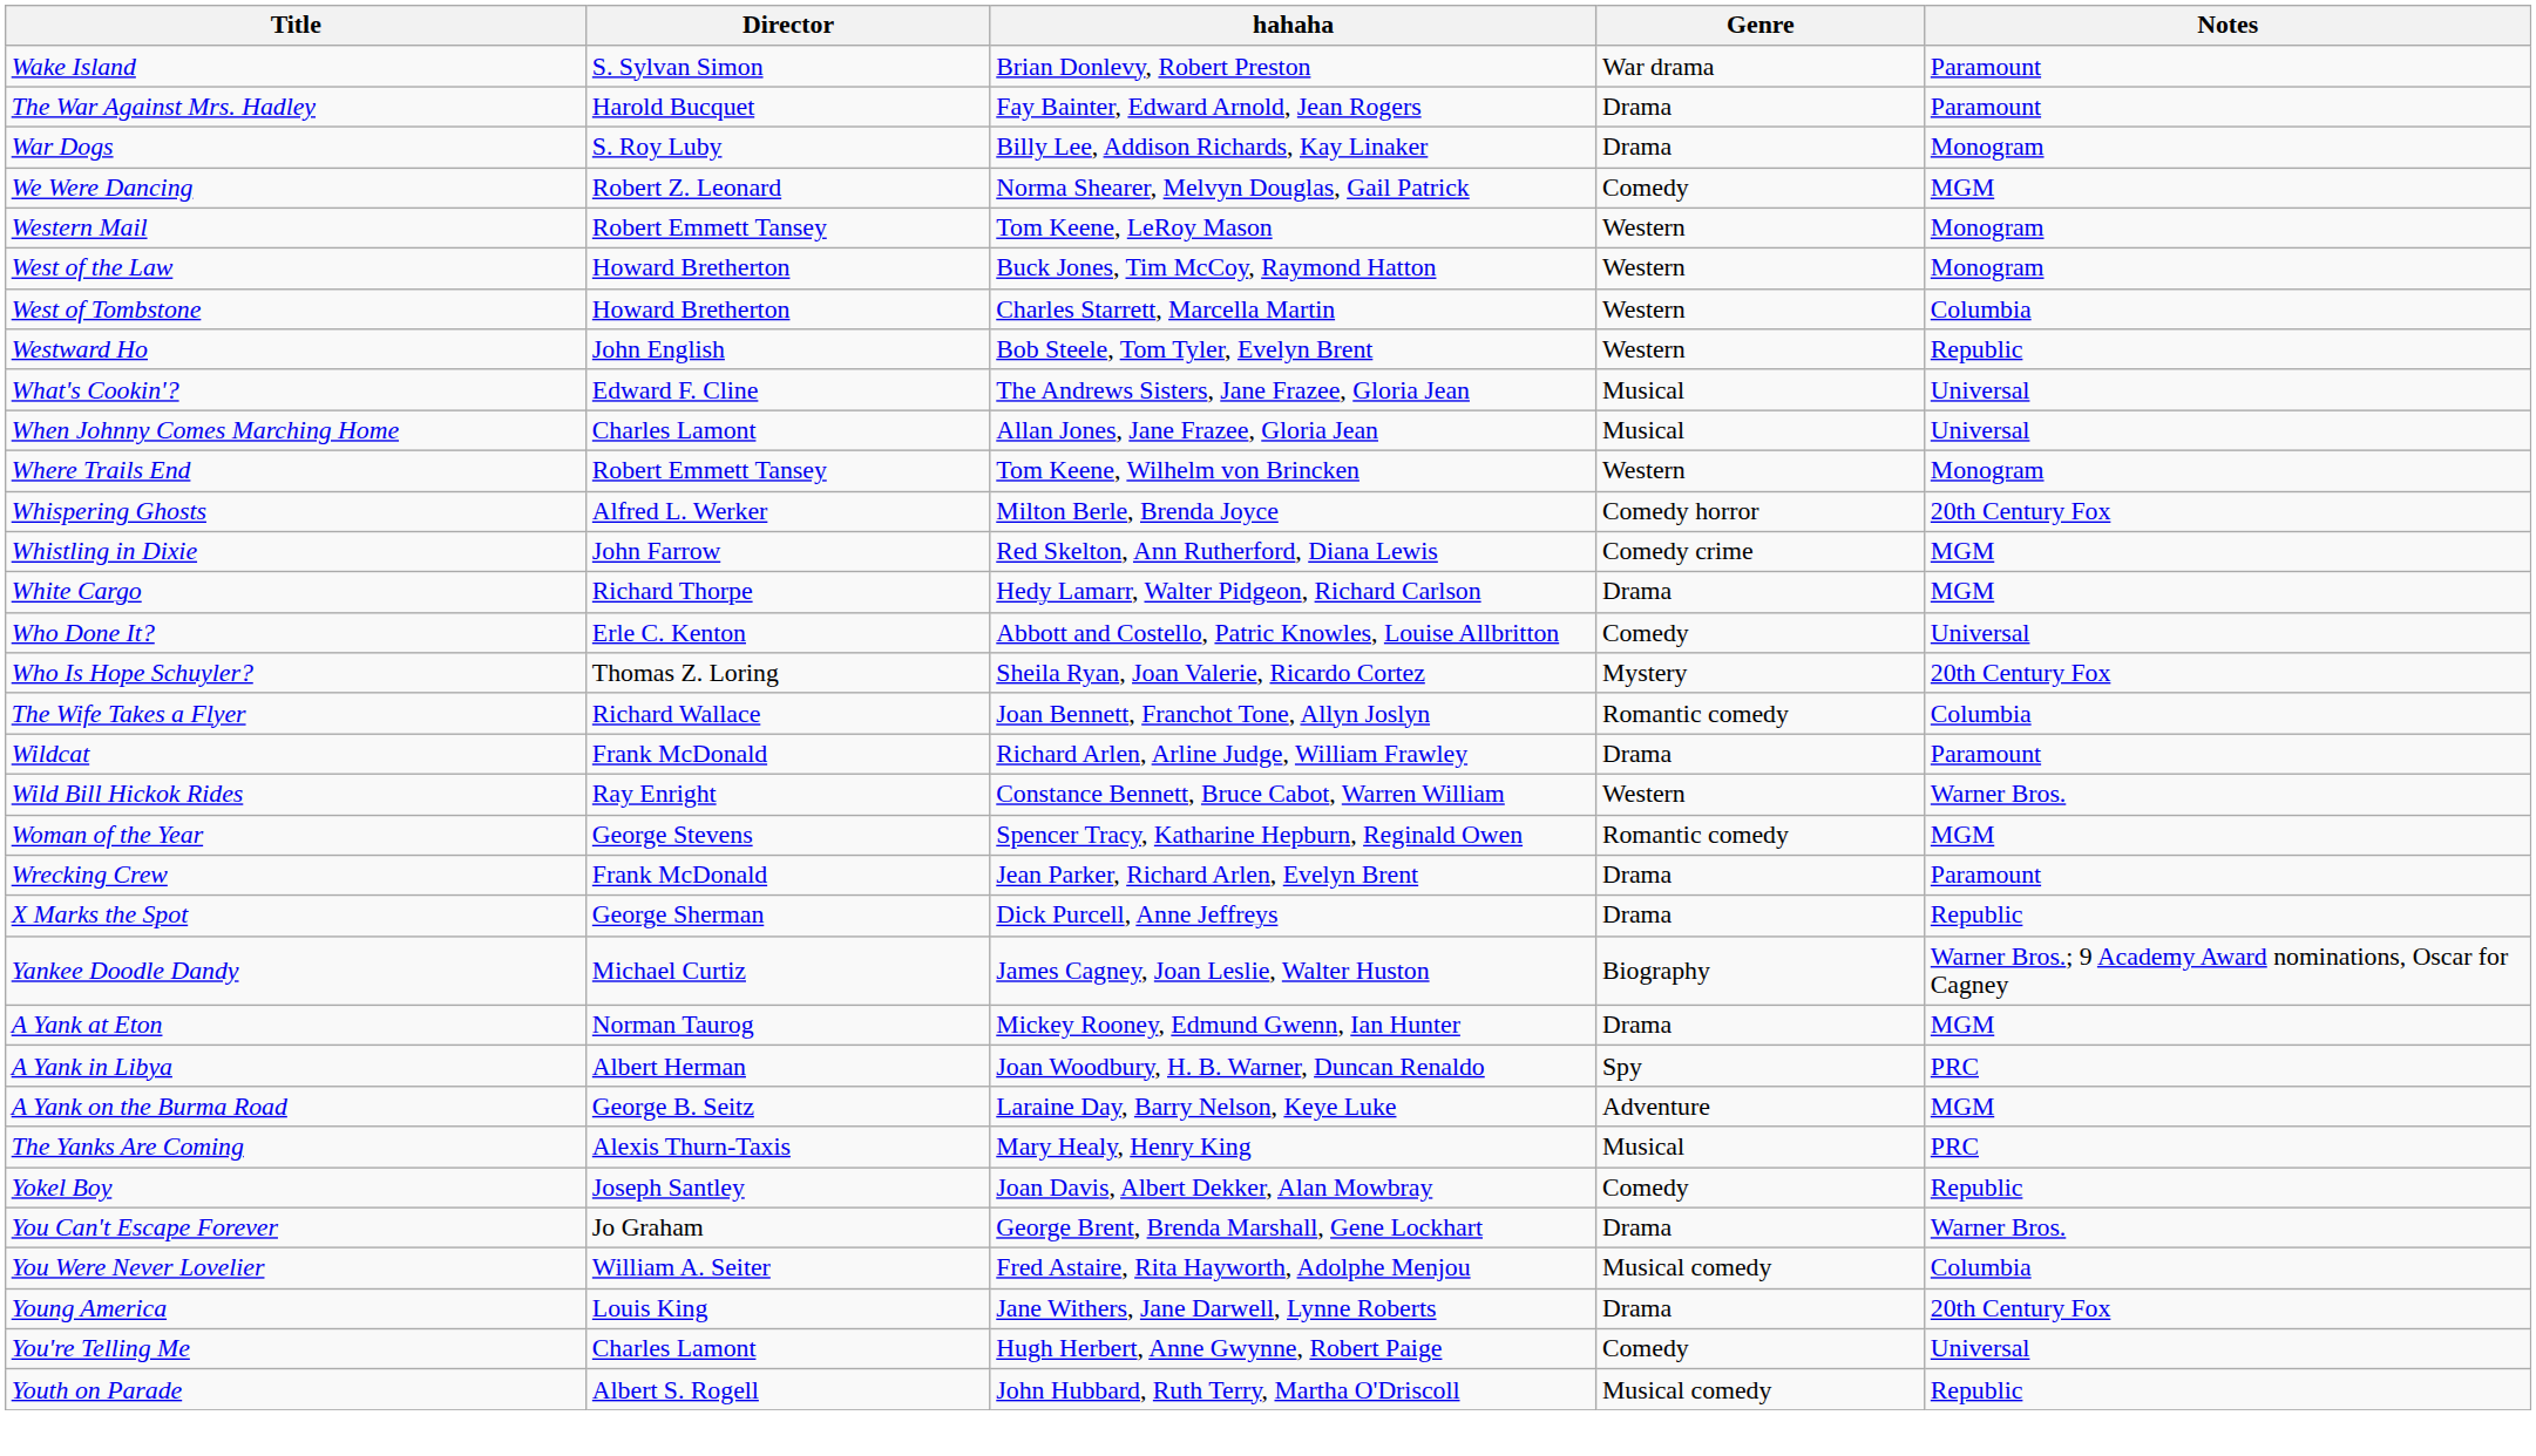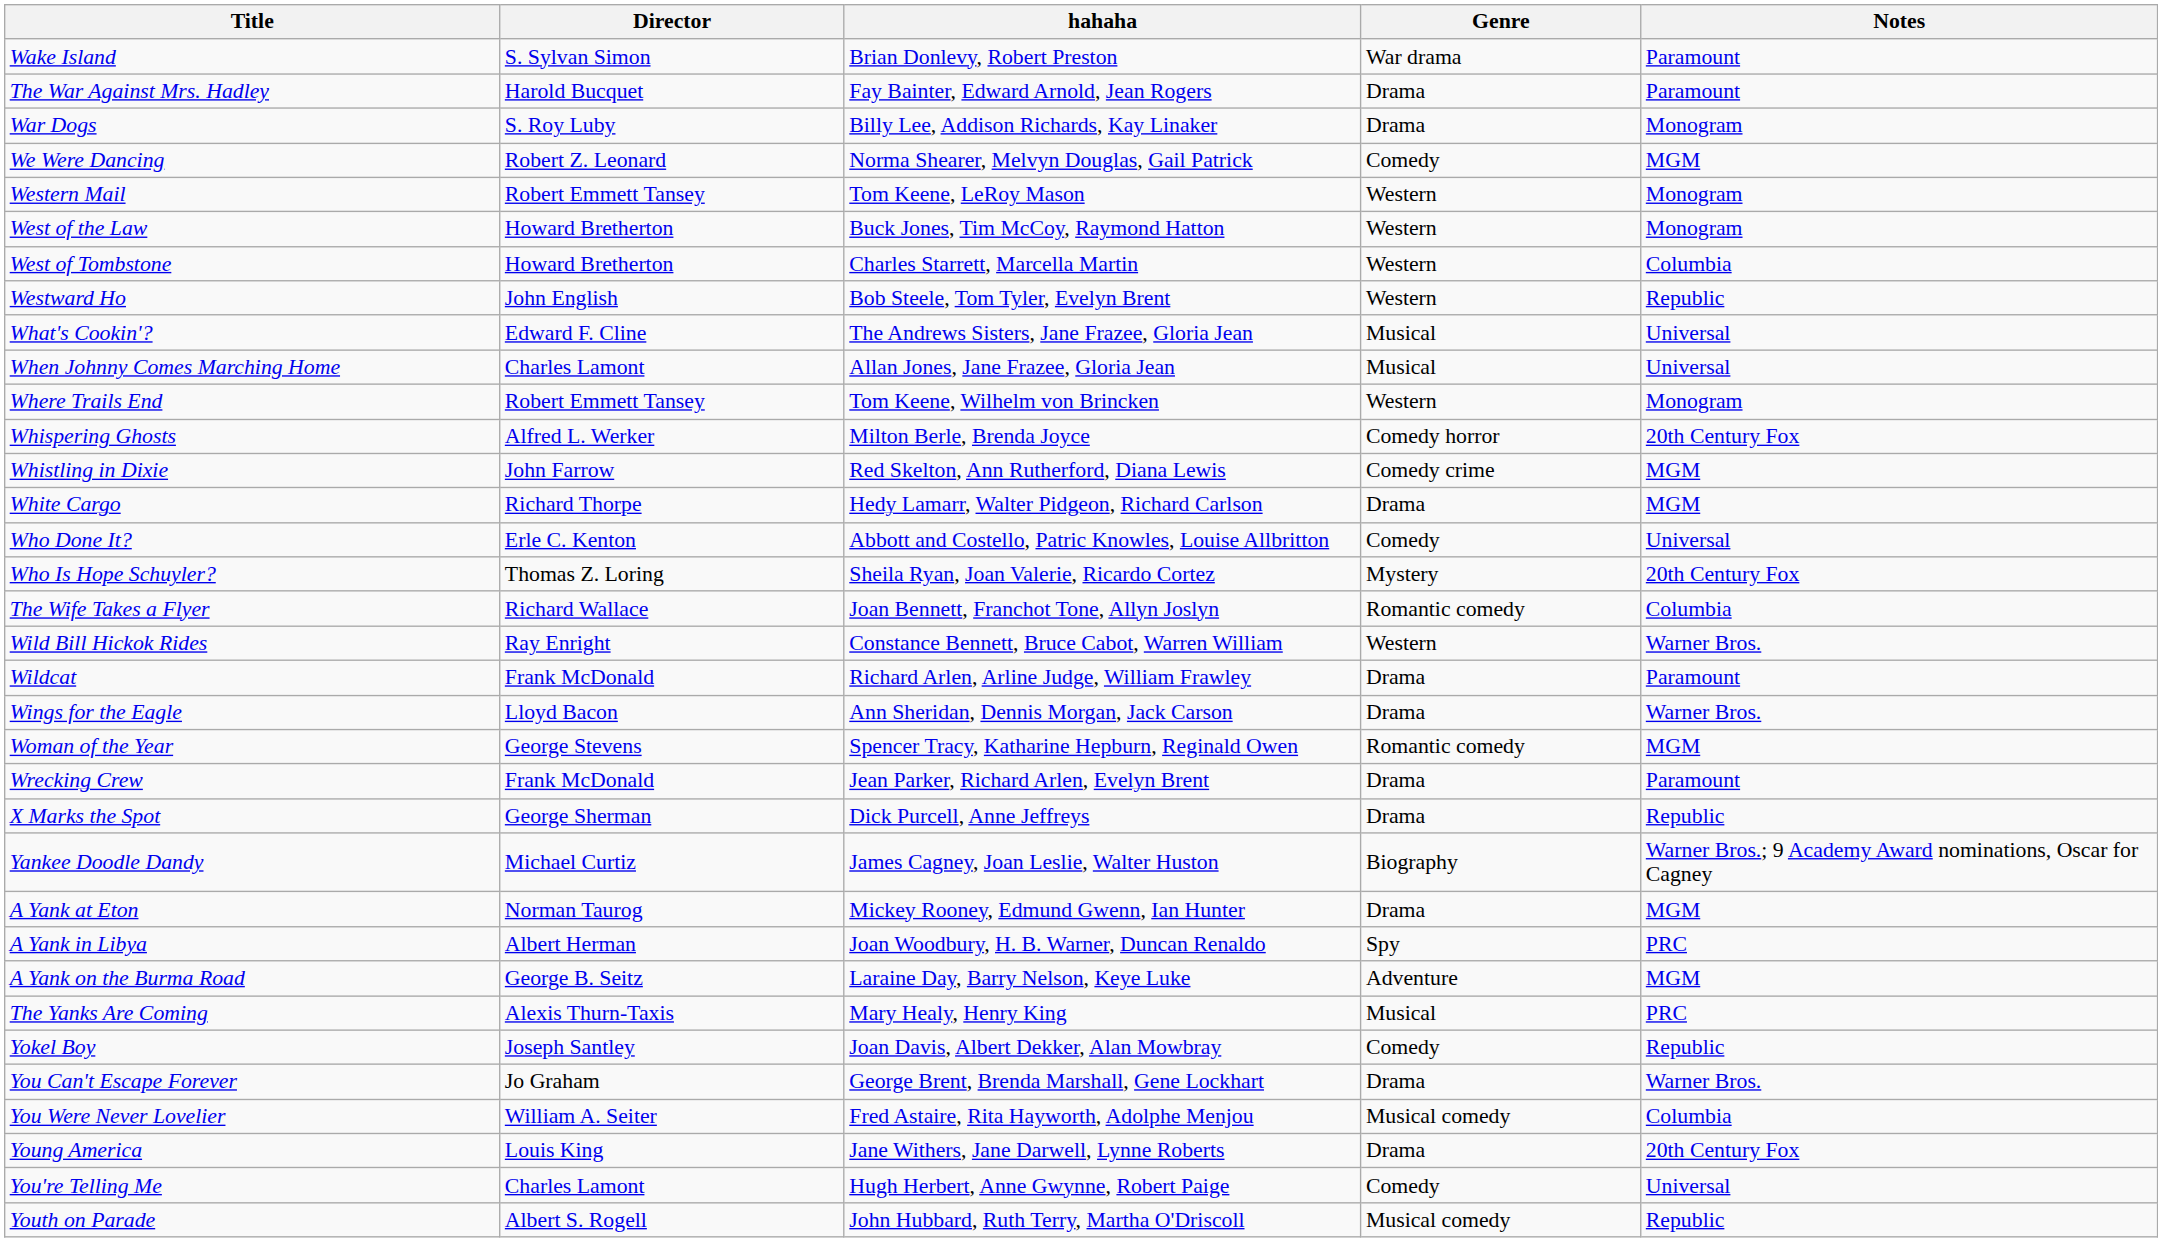rows swapped: Wild Bill Hickok Rides <-> Wildcat
+ row: Wings for the Eagle | Lloyd Bacon | Ann Sheridan, Dennis Morgan, Jack Carson | Drama | Warner Bros.
